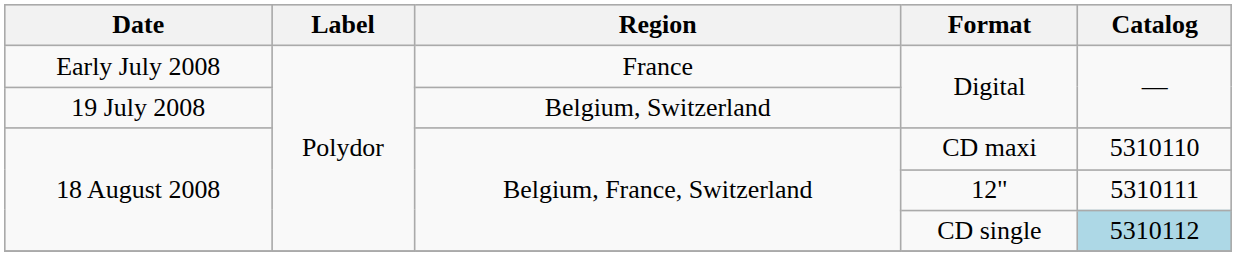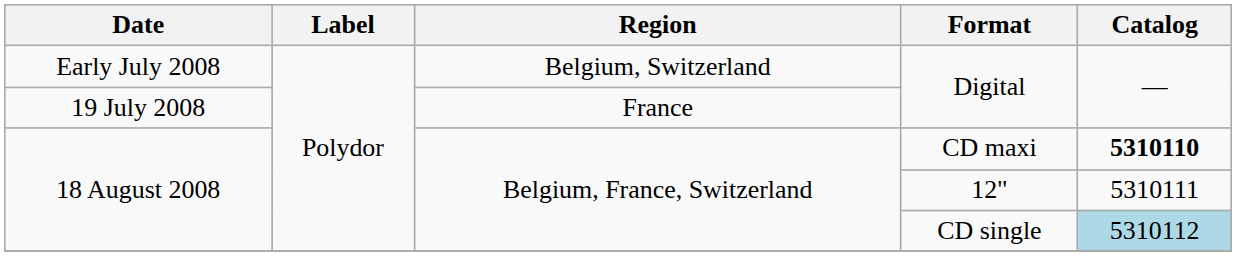Early July 2008 / Digital | Region: France -> Belgium, Switzerland
19 July 2008 / Digital | Region: Belgium, Switzerland -> France
CD maxi | Catalog: normal -> bold
